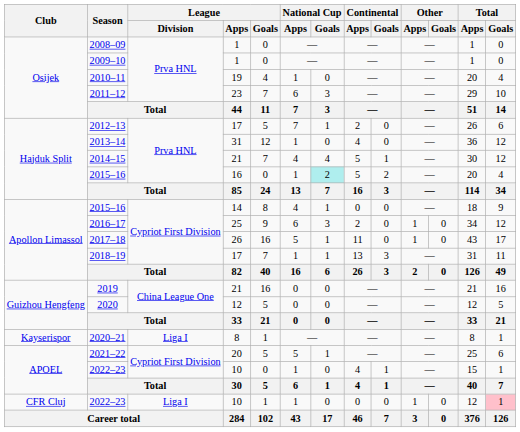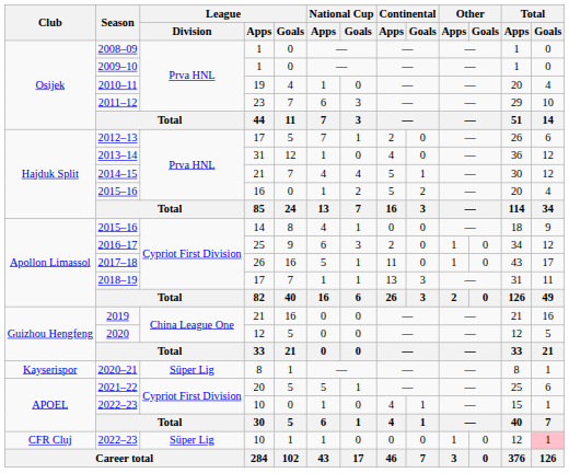Hajduk Split / 2015–16 | National Cup / Goals: paleturquoise background -> no background
2020–21 | League / Division: Liga I -> Süper Lig
CFR Cluj / 2022–23 | League / Division: Liga I -> Süper Lig
